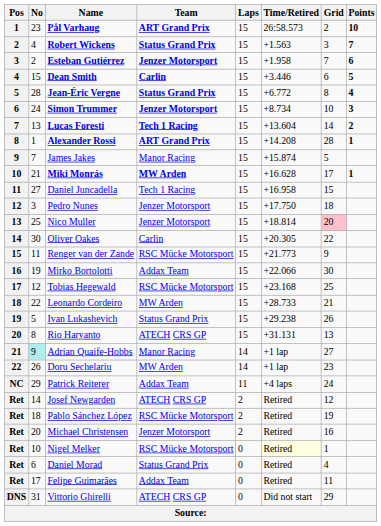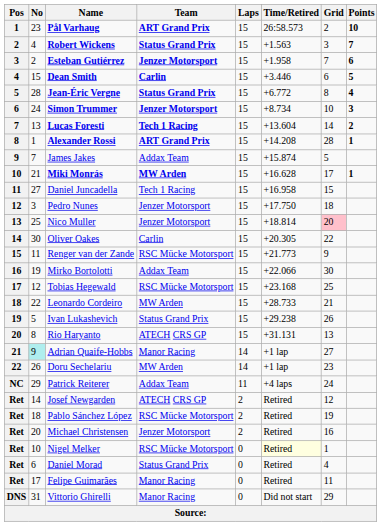James Jakes | Team: Manor Racing -> Addax Team
Felipe Guimarães | Team: Addax Team -> Manor Racing
Vittorio Ghirelli | Team: ATECH CRS GP -> Manor Racing
